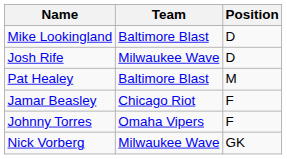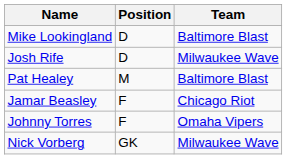columns swapped: Position <-> Team
